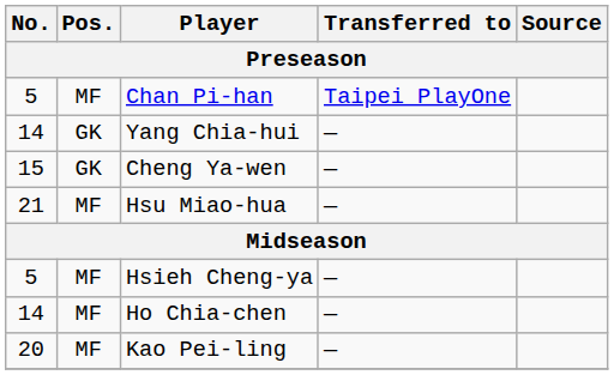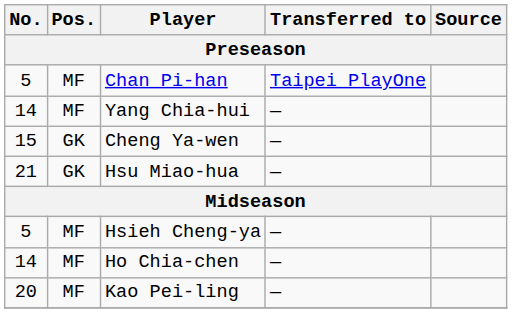Yang Chia-hui | Pos.: GK -> MF
Hsu Miao-hua | Pos.: MF -> GK
